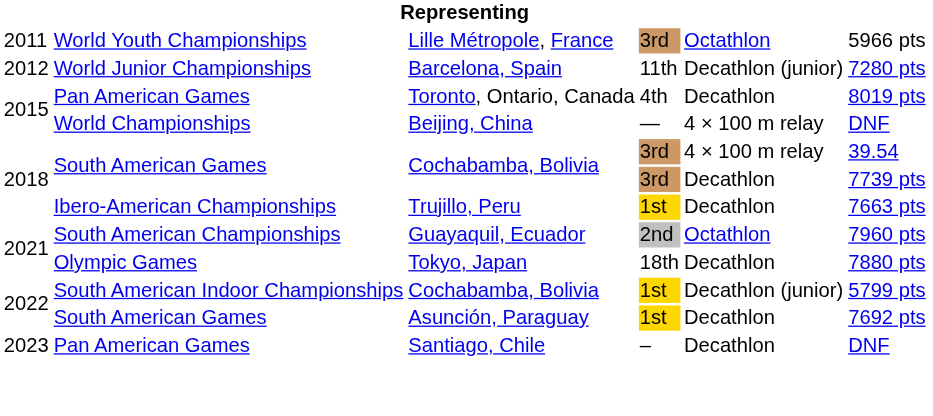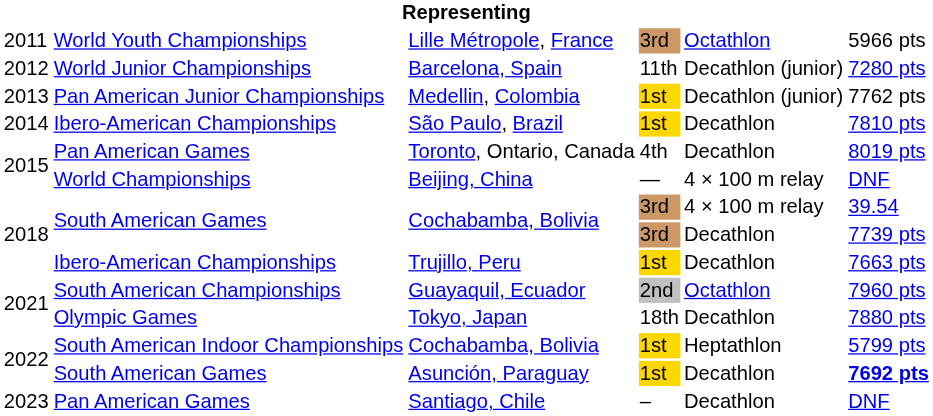+ row: 2013 | Pan American Junior Championships | Medellin, Colombia | 1st | Decathlon (junior) | 7762 pts
+ row: 2014 | Ibero-American Championships | São Paulo, Brazil | 1st | Decathlon | 7810 pts
South American Indoor Championships / Cochabamba, Bolivia | column 5: Decathlon (junior) -> Heptathlon
Asunción, Paraguay | column 6: normal -> bold
